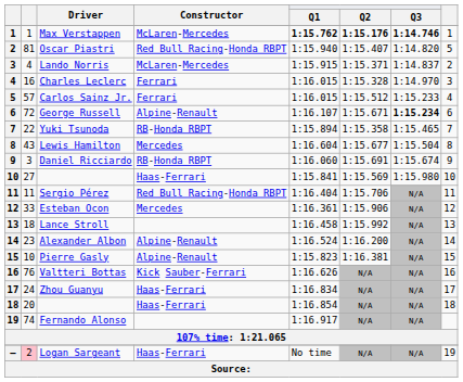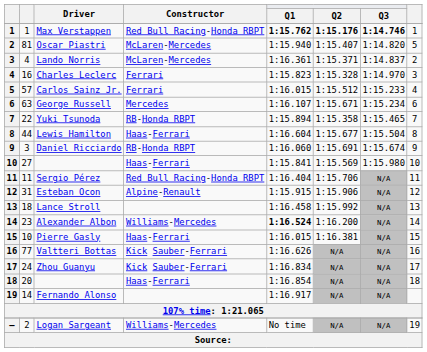Max Verstappen | Constructor: McLaren-Mercedes -> Red Bull Racing-Honda RBPT
Oscar Piastri | Constructor: Red Bull Racing-Honda RBPT -> McLaren-Mercedes
Lando Norris | Q1: 1:15.915 -> 1:16.361
Charles Leclerc | Q1: 1:16.015 -> 1:15.823
George Russell | column 2: 72 -> 63
George Russell | Constructor: Alpine-Renault -> Mercedes
George Russell | Q3: bold -> normal
Lewis Hamilton | column 2: 43 -> 44
Lewis Hamilton | Constructor: Mercedes -> Haas-Ferrari
Esteban Ocon | column 2: 33 -> 31
Esteban Ocon | Constructor: Mercedes -> Alpine-Renault
Esteban Ocon | Q1: 1:16.361 -> 1:15.915
Alexander Albon | Constructor: Alpine-Renault -> Williams-Mercedes
Alexander Albon | Q1: normal -> bold
Pierre Gasly | Constructor: Alpine-Renault -> Haas-Ferrari
Pierre Gasly | Q1: 1:15.823 -> 1:16.015
Valtteri Bottas | column 2: 76 -> 77
Zhou Guanyu | Constructor: Haas-Ferrari -> Kick Sauber-Ferrari
Fernando Alonso | column 2: 74 -> 14
Logan Sargeant | column 2: pink background -> no background
Logan Sargeant | Constructor: Haas-Ferrari -> Williams-Mercedes
